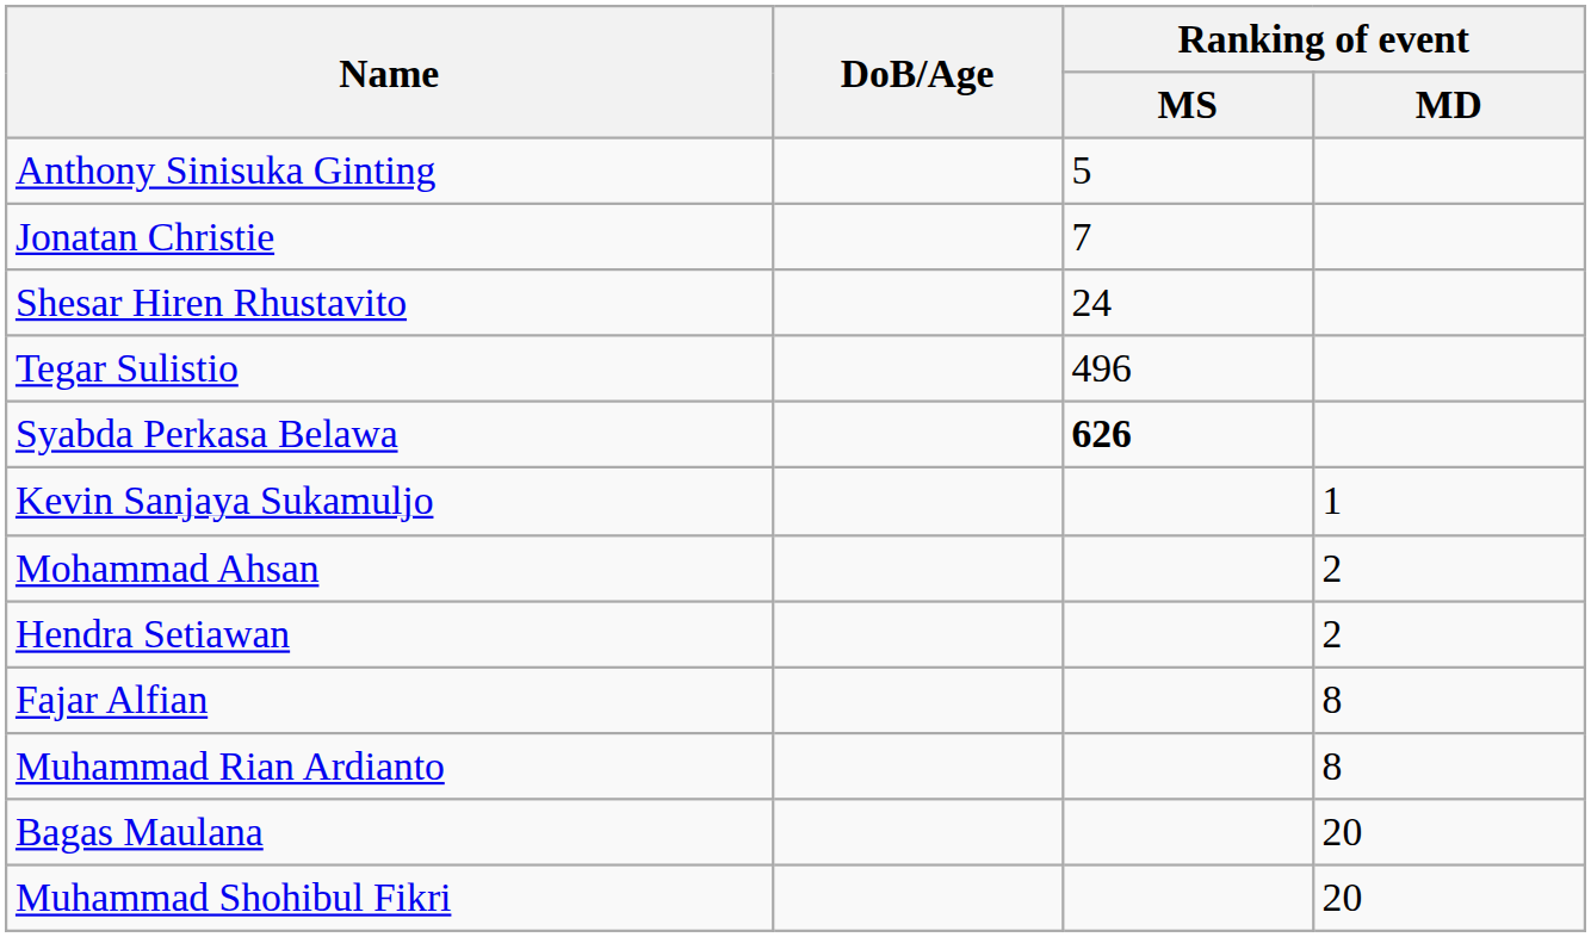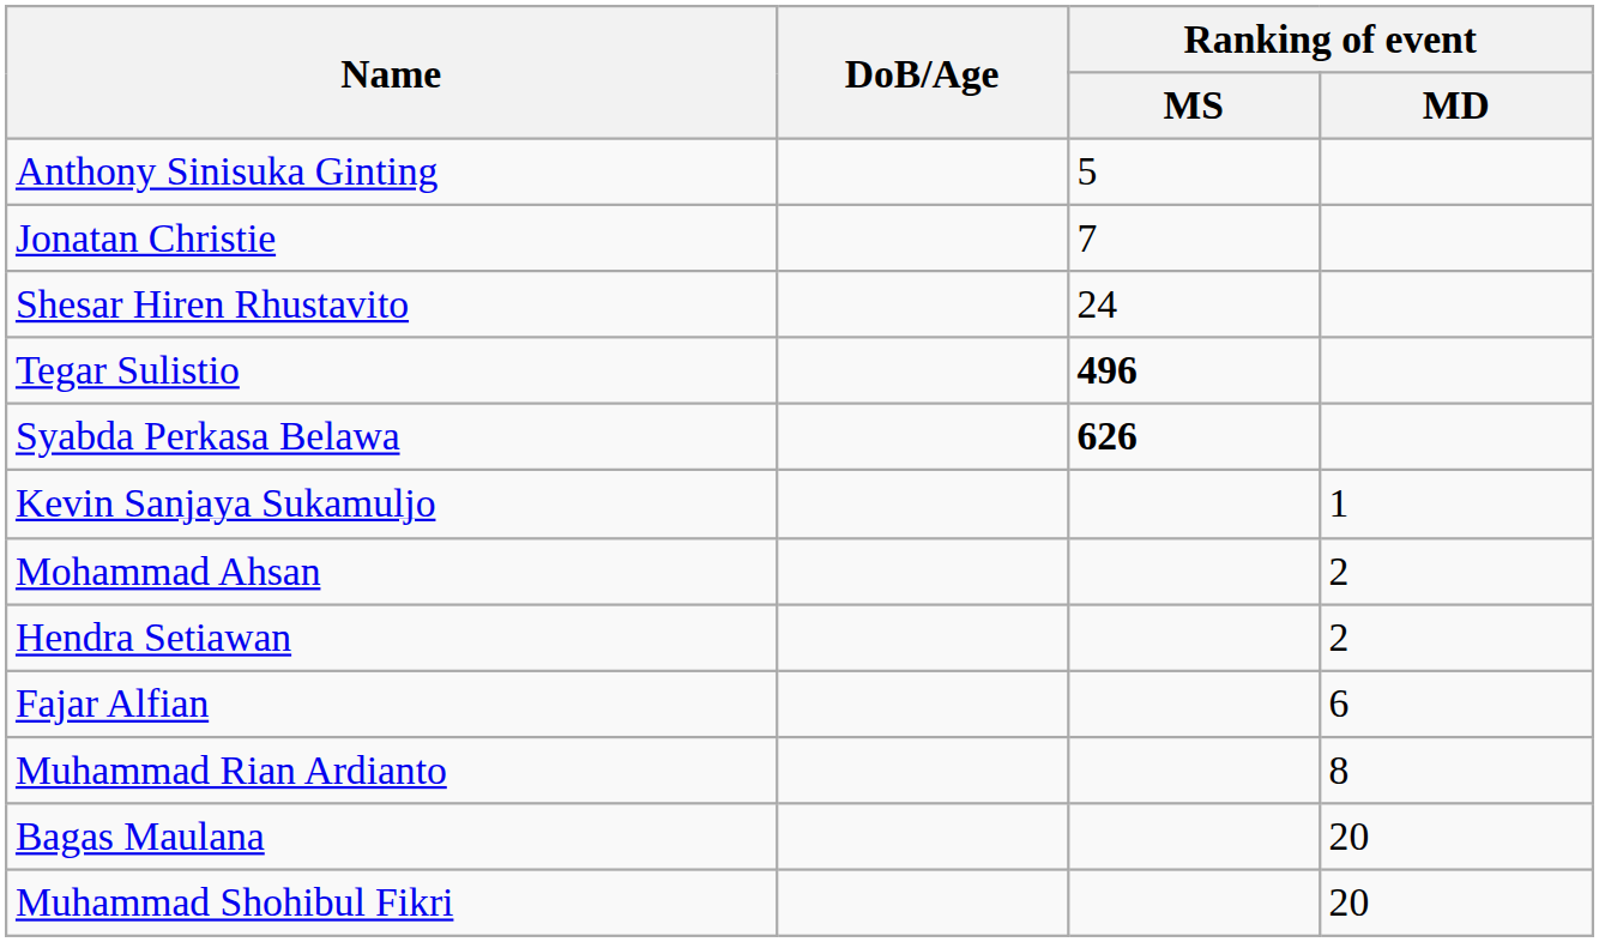Tegar Sulistio | Ranking of event / MS: normal -> bold
Fajar Alfian | Ranking of event / MD: 8 -> 6
